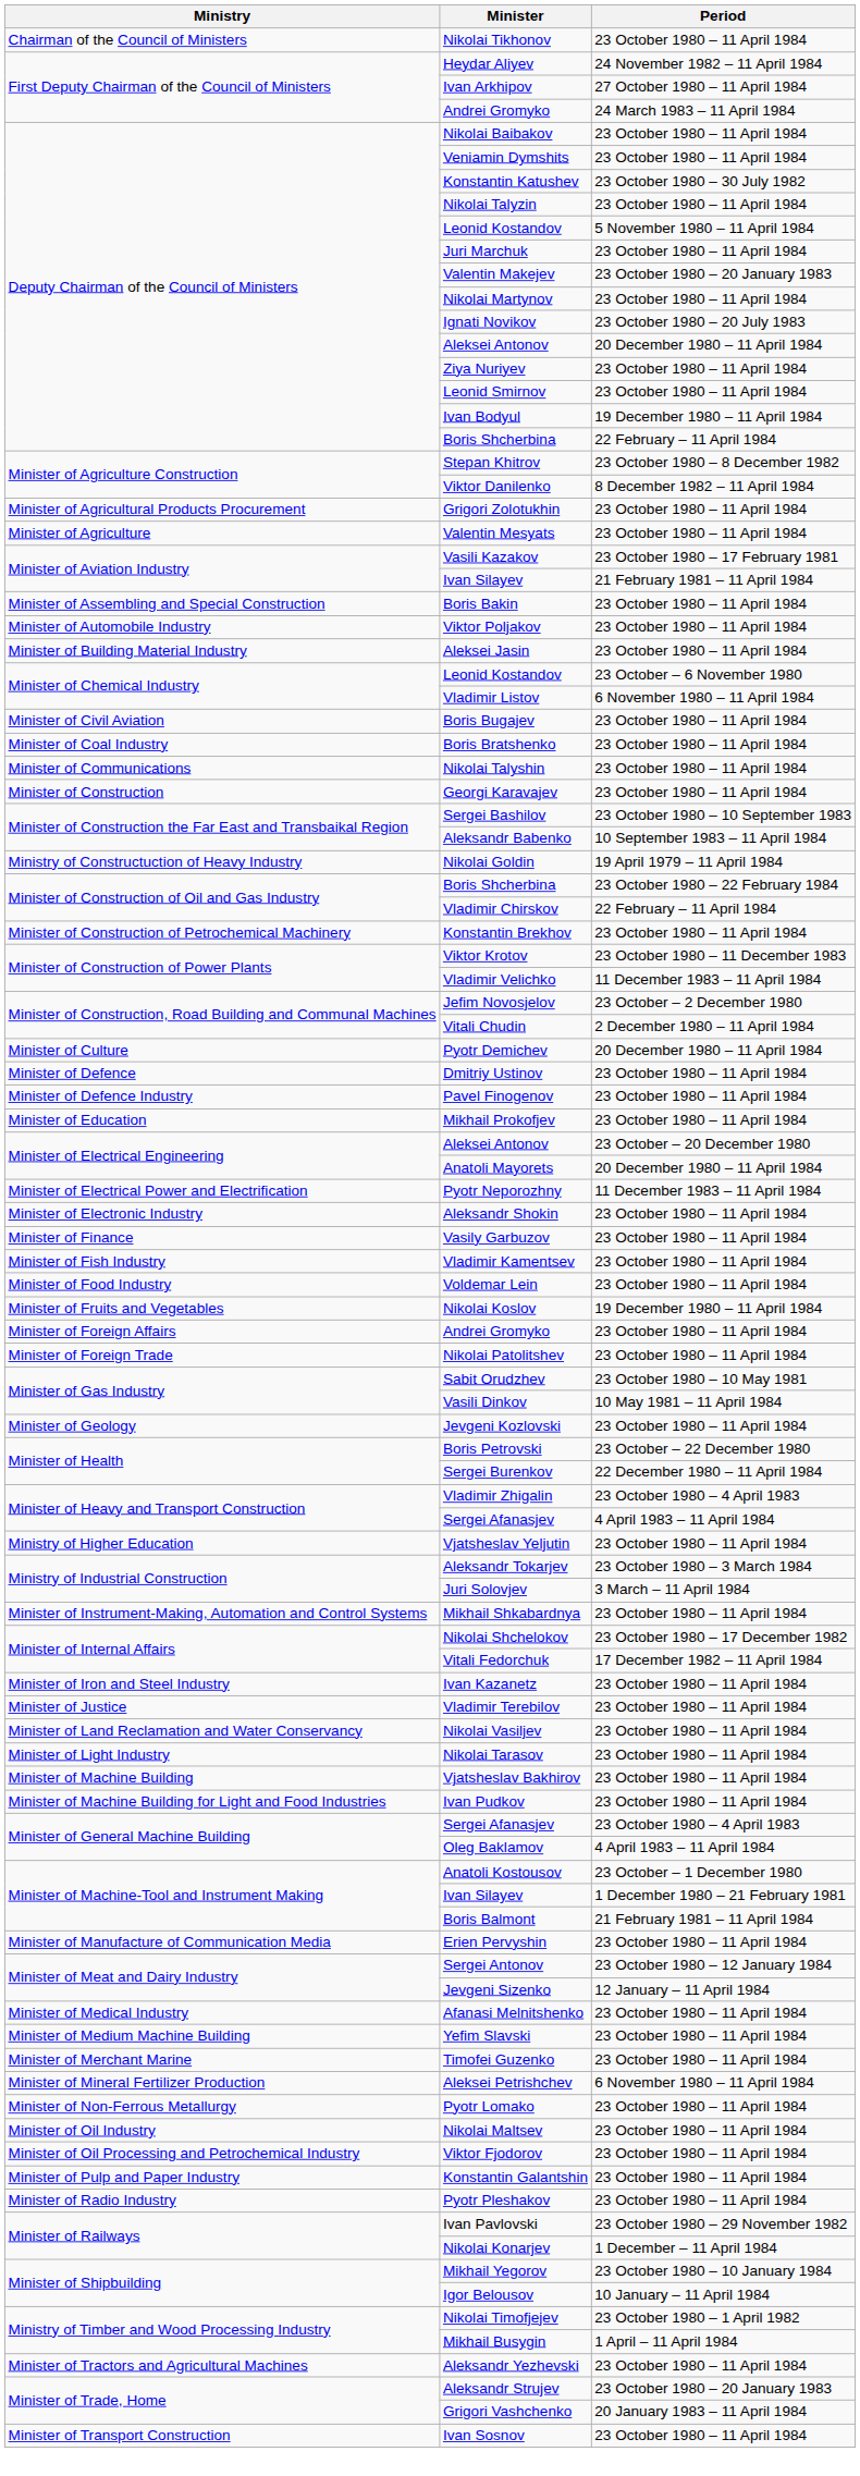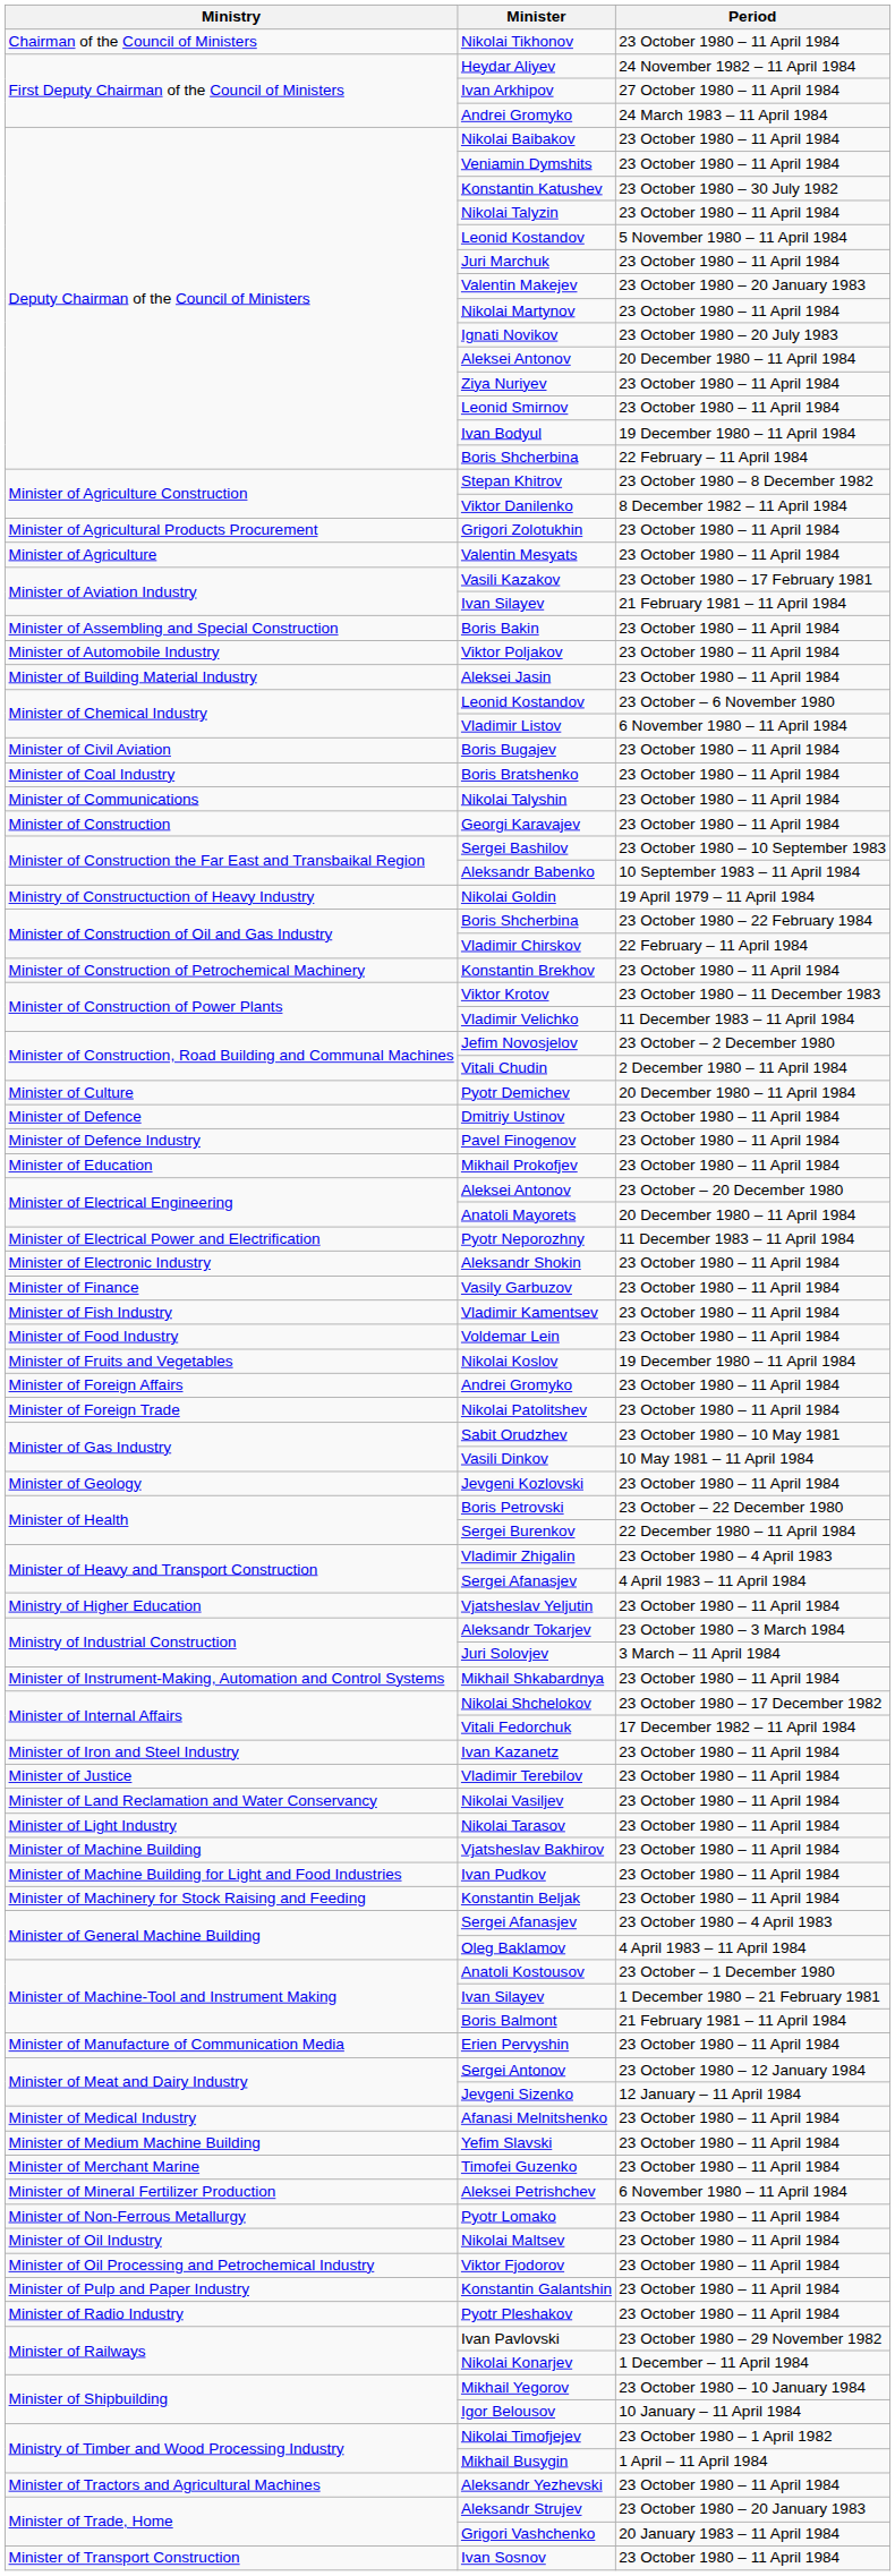+ row: Minister of Machinery for Stock Raising and Feeding | Konstantin Beljak | 23 October 1980 – 11 April 1984
